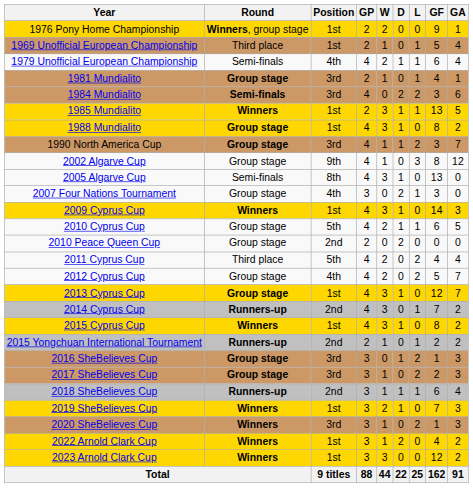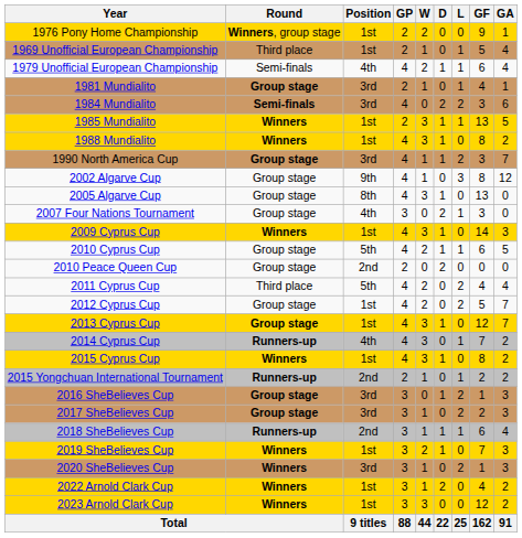1988 Mundialito | Round: Group stage -> Winners
2005 Algarve Cup | Round: Semi-finals -> Group stage
2012 Cyprus Cup | Position: 4th -> 1st
2014 Cyprus Cup | Position: 2nd -> 4th
